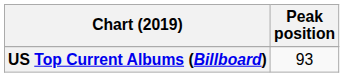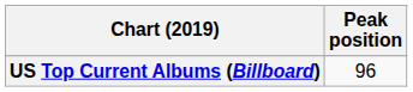US Top Current Albums (Billboard) | Peak position: 93 -> 96
